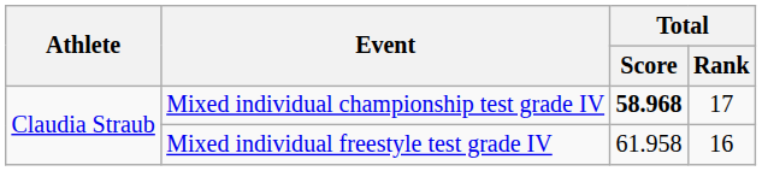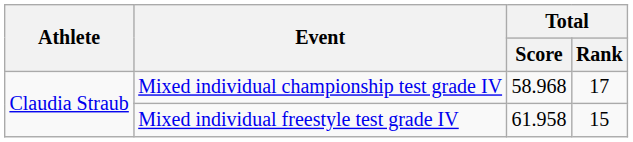Mixed individual championship test grade IV | Total / Score: bold -> normal
Mixed individual freestyle test grade IV | Total / Rank: 16 -> 15
